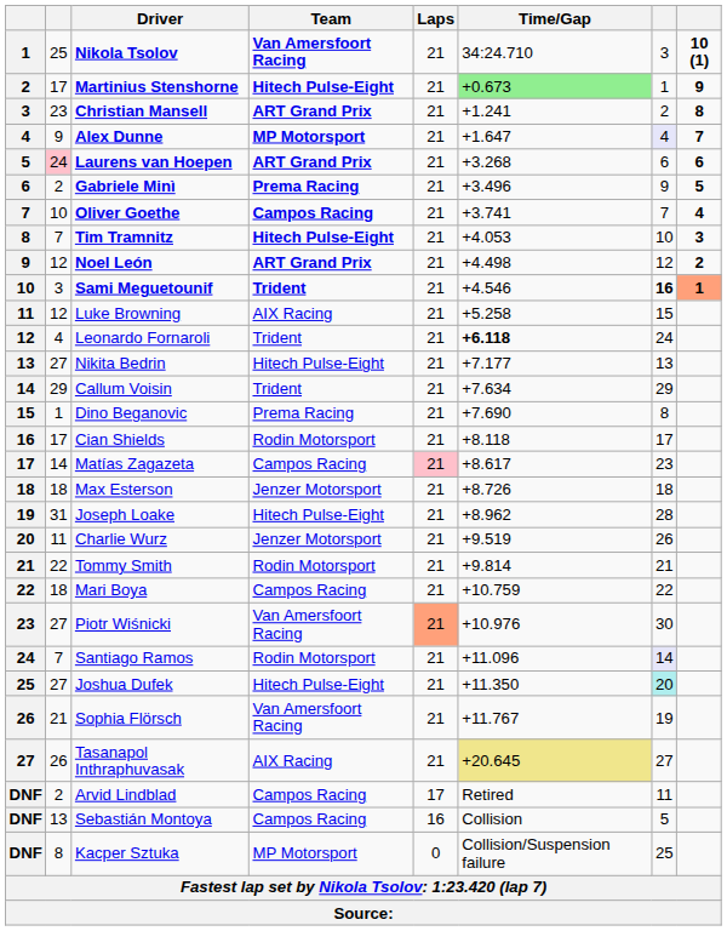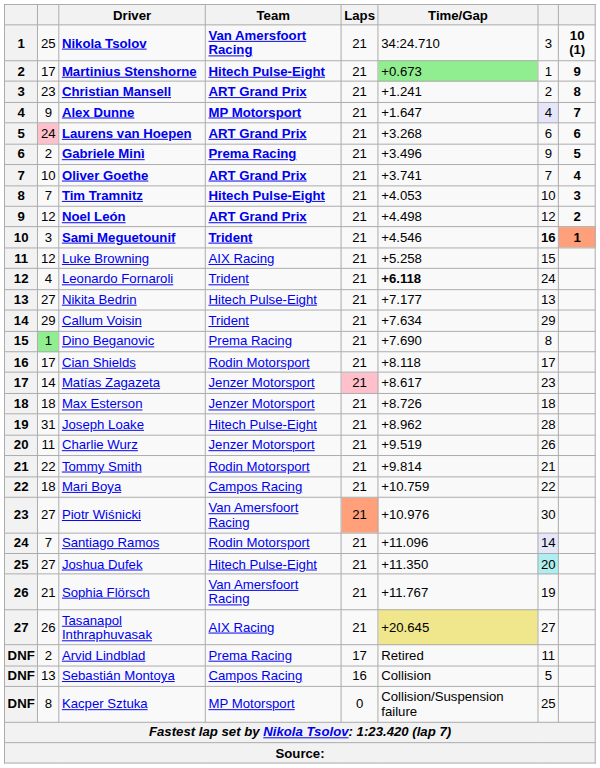Oliver Goethe | Team: Campos Racing -> ART Grand Prix
Dino Beganovic | column 2: no background -> lightgreen background
Matías Zagazeta | Team: Campos Racing -> Jenzer Motorsport
Arvid Lindblad | Team: Campos Racing -> Prema Racing
